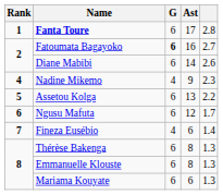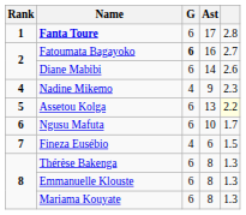Assetou Kolga | column 5: no background -> lightyellow background
Ngusu Mafuta | Ast: 12 -> 10
Fineza Eusébio | column 5: 1.4 -> 1.5
Mariama Kouyate | Ast: 6 -> 8
